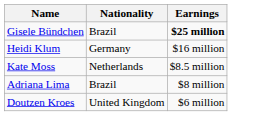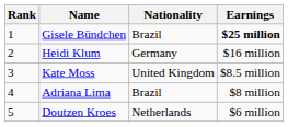+ column: Rank | 1 | 2 | 3 | 4 | 5
Kate Moss | Nationality: Netherlands -> United Kingdom
Doutzen Kroes | Nationality: United Kingdom -> Netherlands
